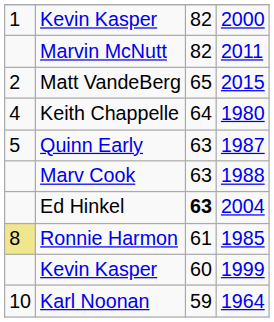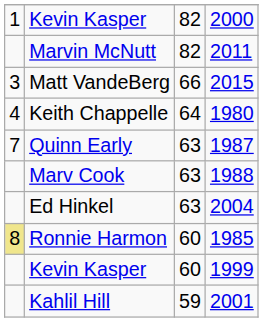Matt VandeBerg | column 1: 2 -> 3
Matt VandeBerg | column 3: 65 -> 66
Quinn Early | column 1: 5 -> 7
Ed Hinkel | column 3: bold -> normal
Ronnie Harmon | column 3: 61 -> 60
- row: 10 | Karl Noonan | 59 | 1964
+ row: Kahlil Hill | 59 | 2001
